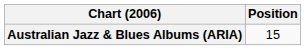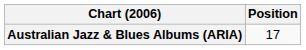Australian Jazz & Blues Albums (ARIA) | Position: 15 -> 17
